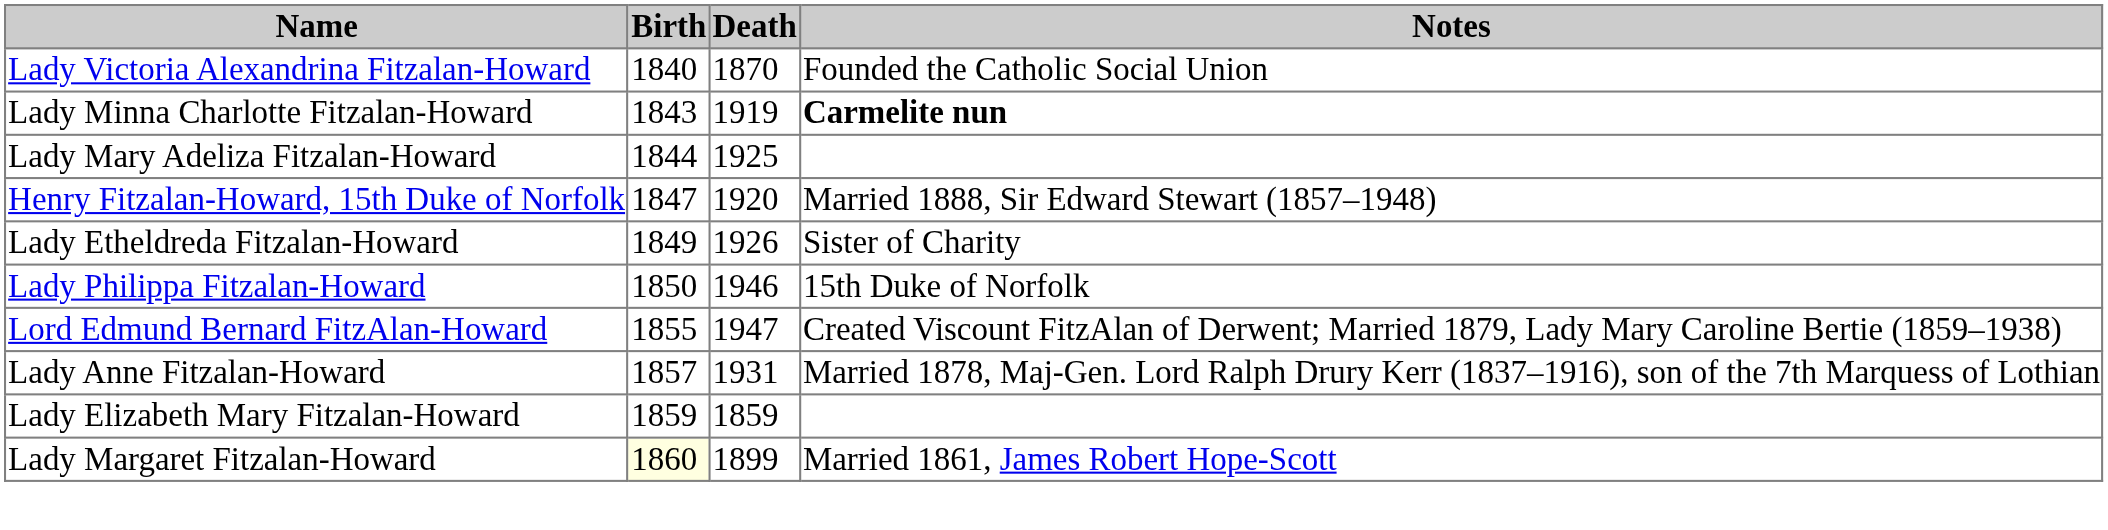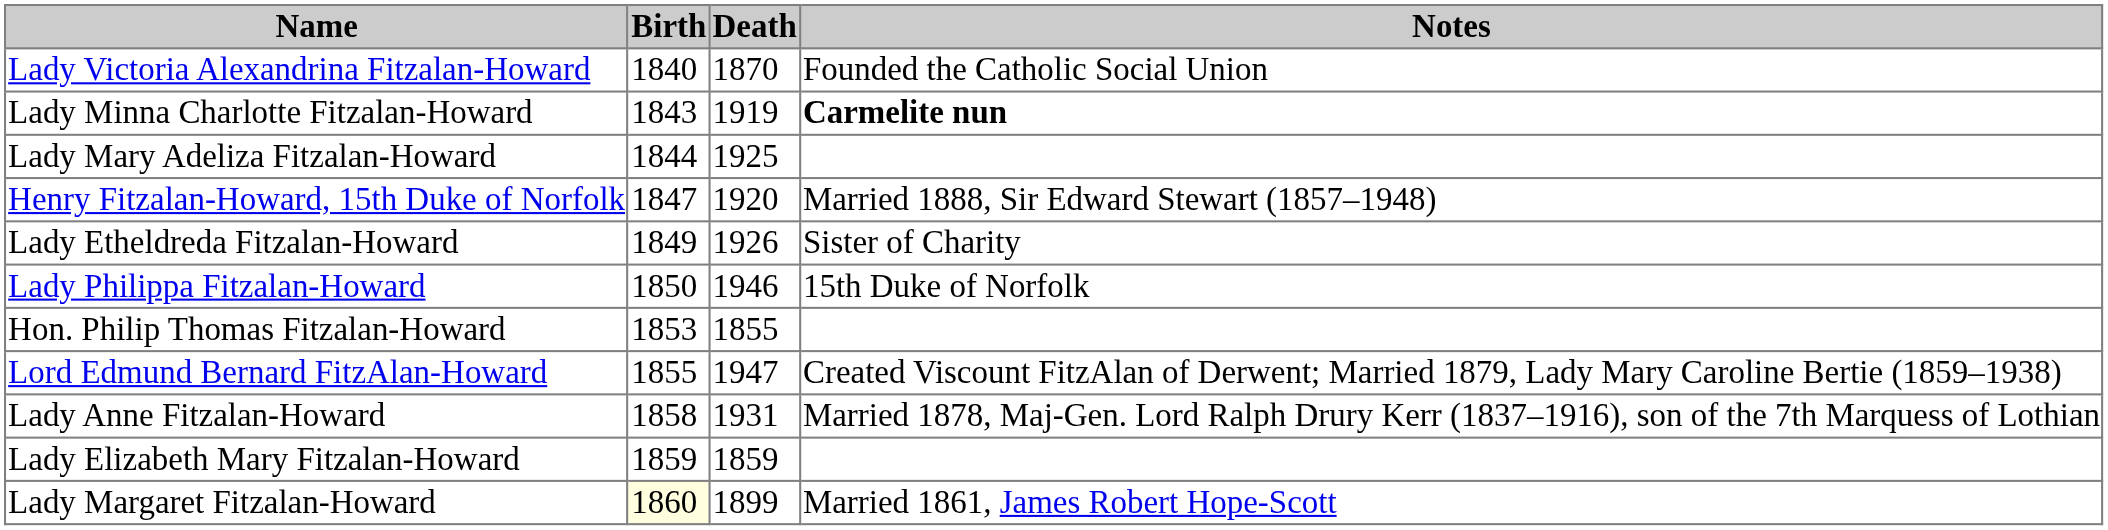+ row: Hon. Philip Thomas Fitzalan-Howard | 1853 | 1855
Lady Anne Fitzalan-Howard | Birth: 1857 -> 1858
